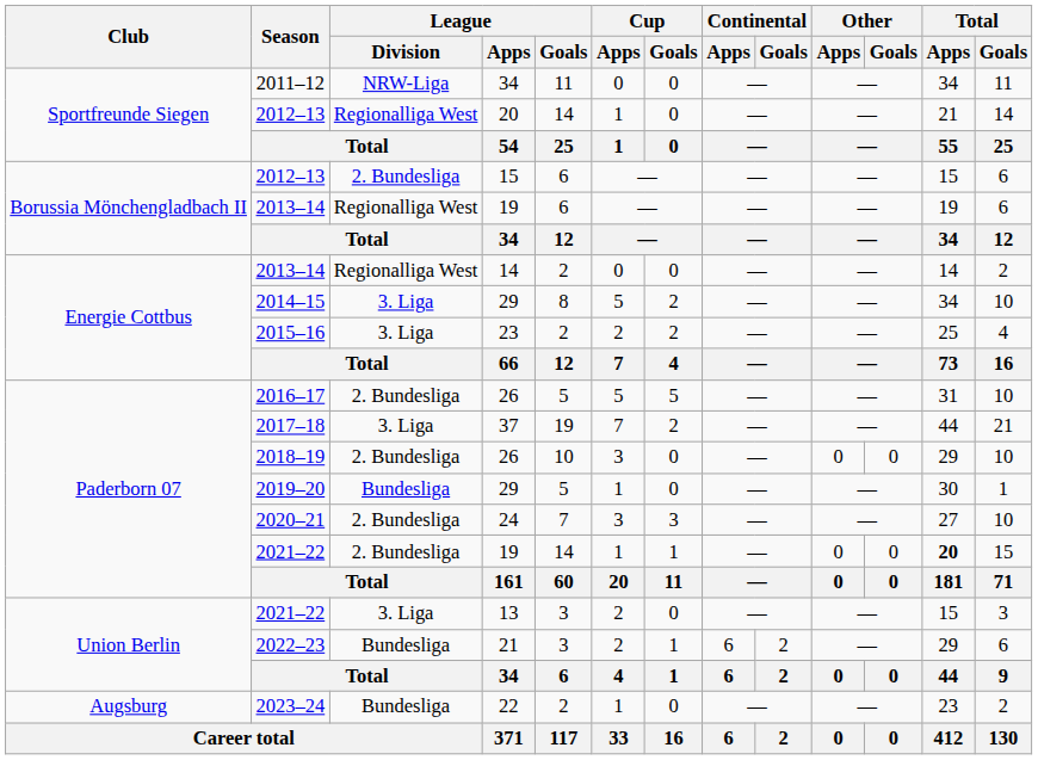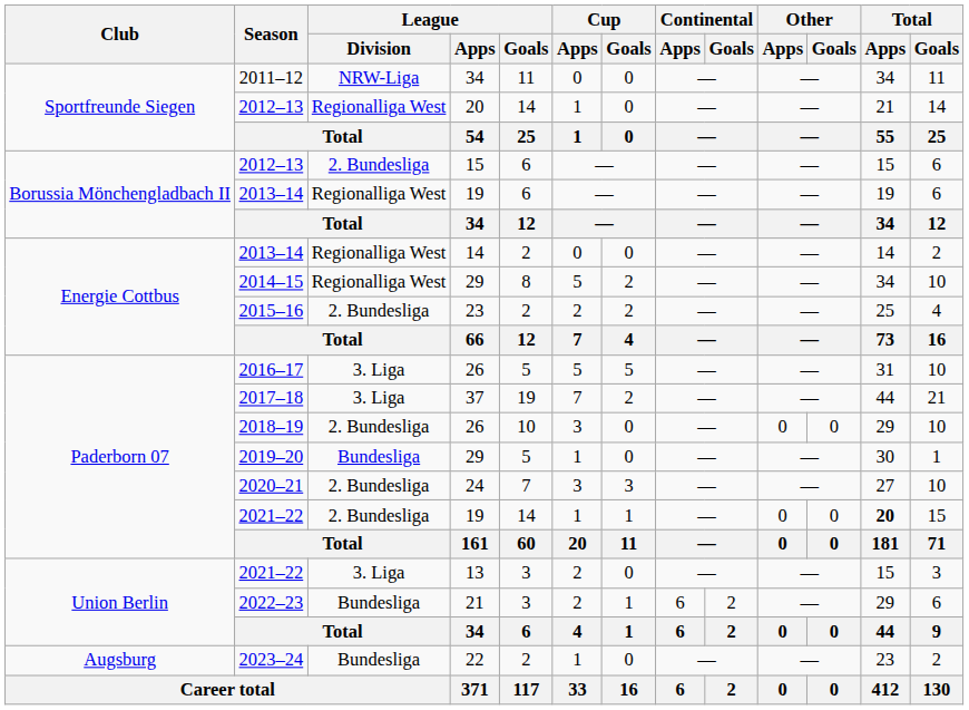2014–15 | League / Division: 3. Liga -> Regionalliga West
2015–16 | League / Division: 3. Liga -> 2. Bundesliga
2016–17 | League / Division: 2. Bundesliga -> 3. Liga
